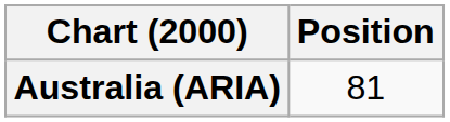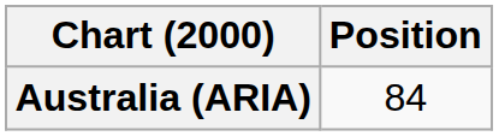Australia (ARIA) | Position: 81 -> 84
